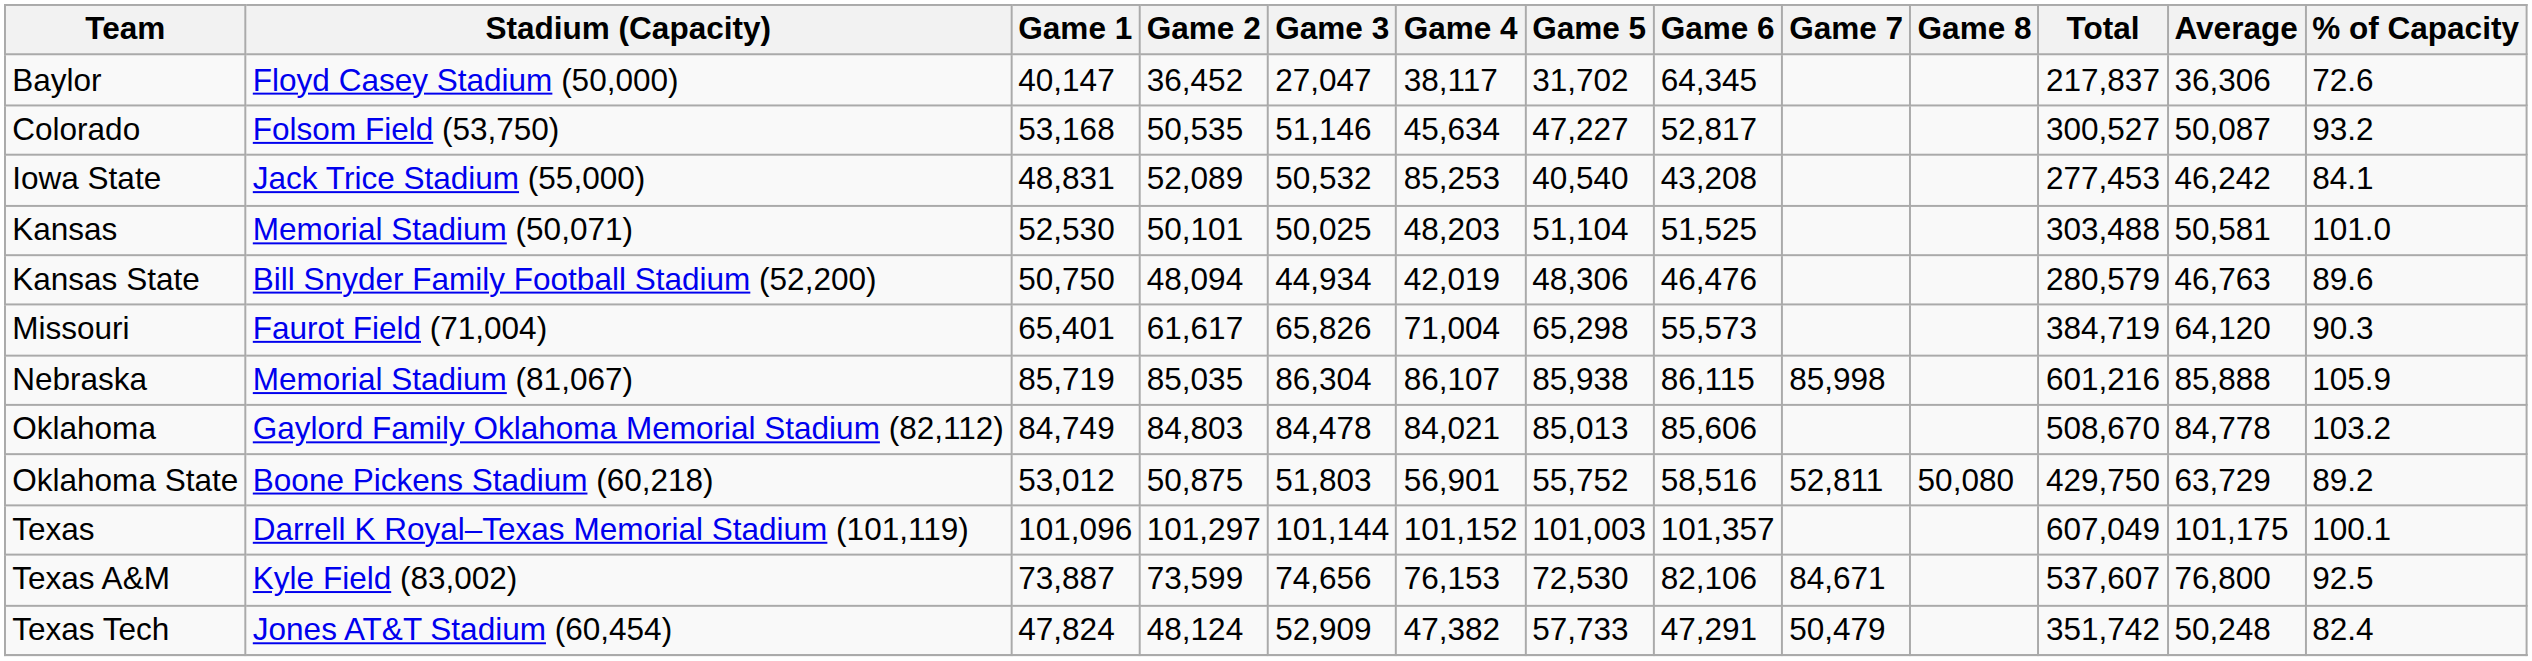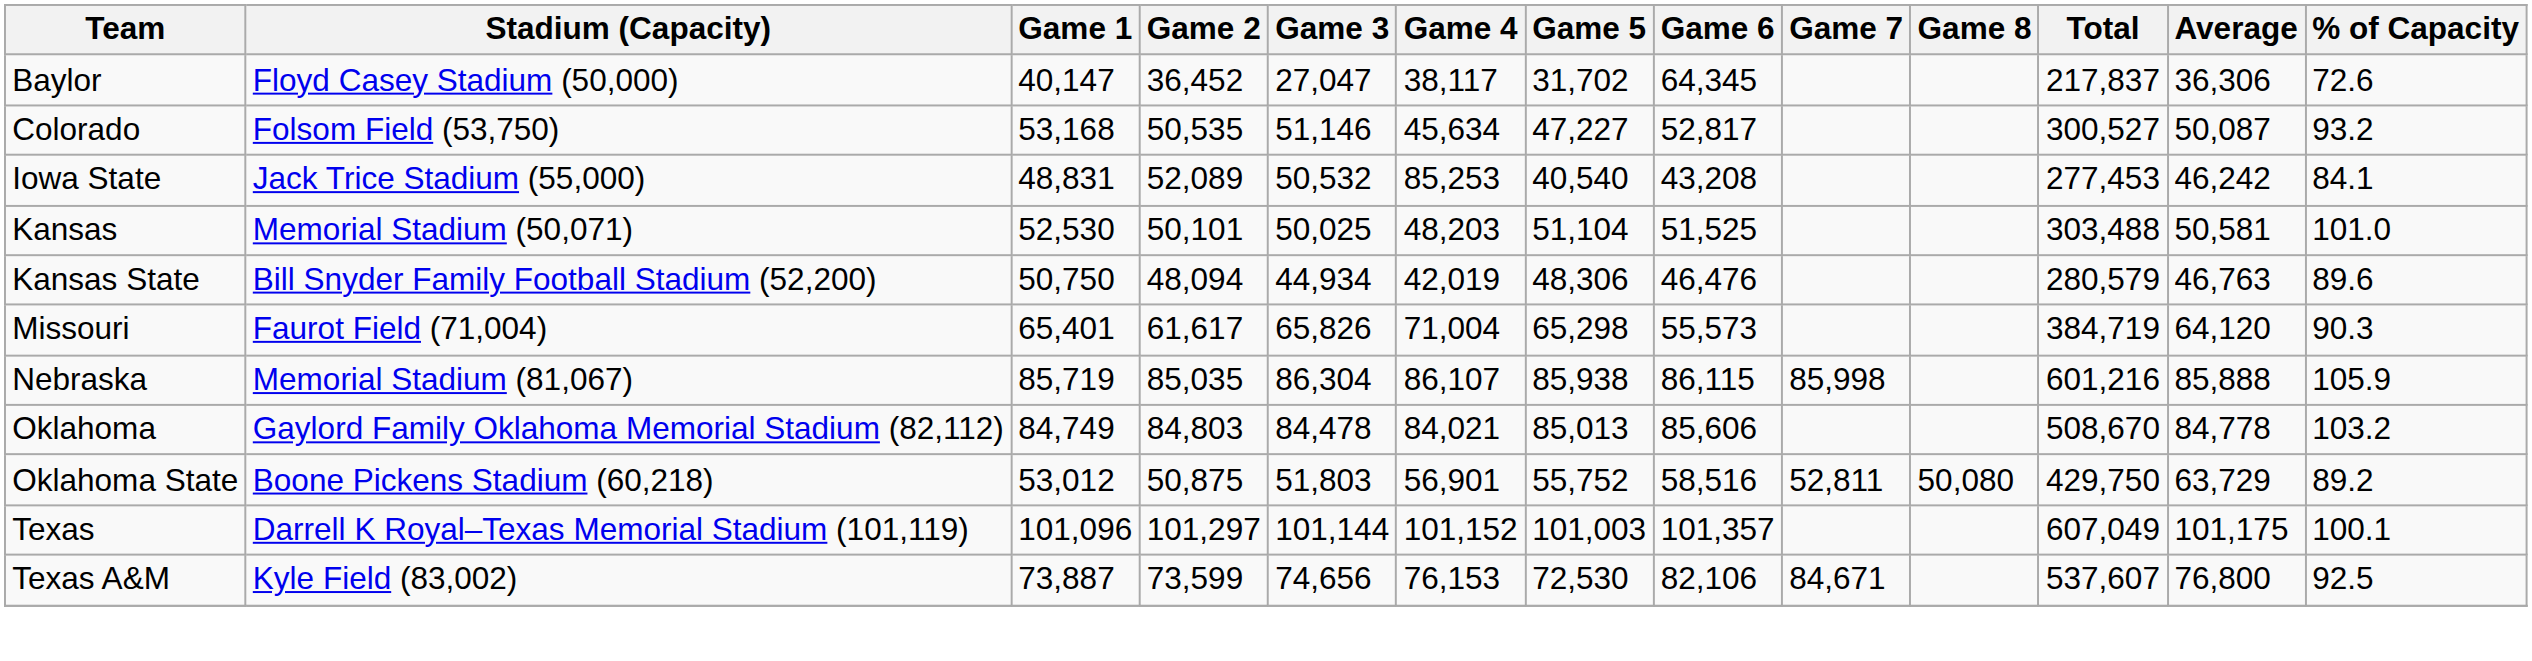- row: Texas Tech | Jones AT&T Stadium (60,454) | 47,824 | 48,124 | 52,909 | 47,382 | 57,733 | 47,291 | 50,479 | 351,742 | 50,248 | 82.4
